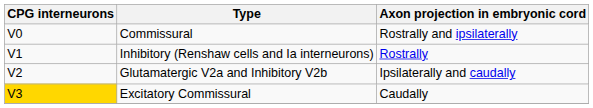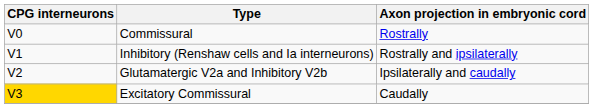Commissural | Axon projection in embryonic cord: Rostrally and ipsilaterally -> Rostrally
Inhibitory (Renshaw cells and Ia interneurons) | Axon projection in embryonic cord: Rostrally -> Rostrally and ipsilaterally
